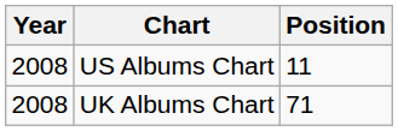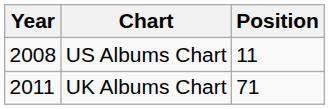UK Albums Chart | Year: 2008 -> 2011
